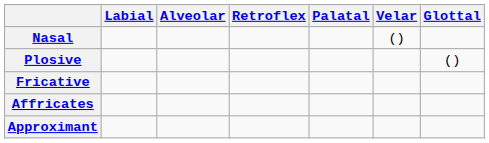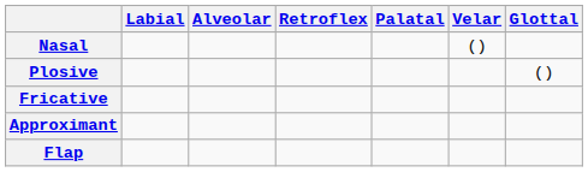- row: Affricates
+ row: Flap
